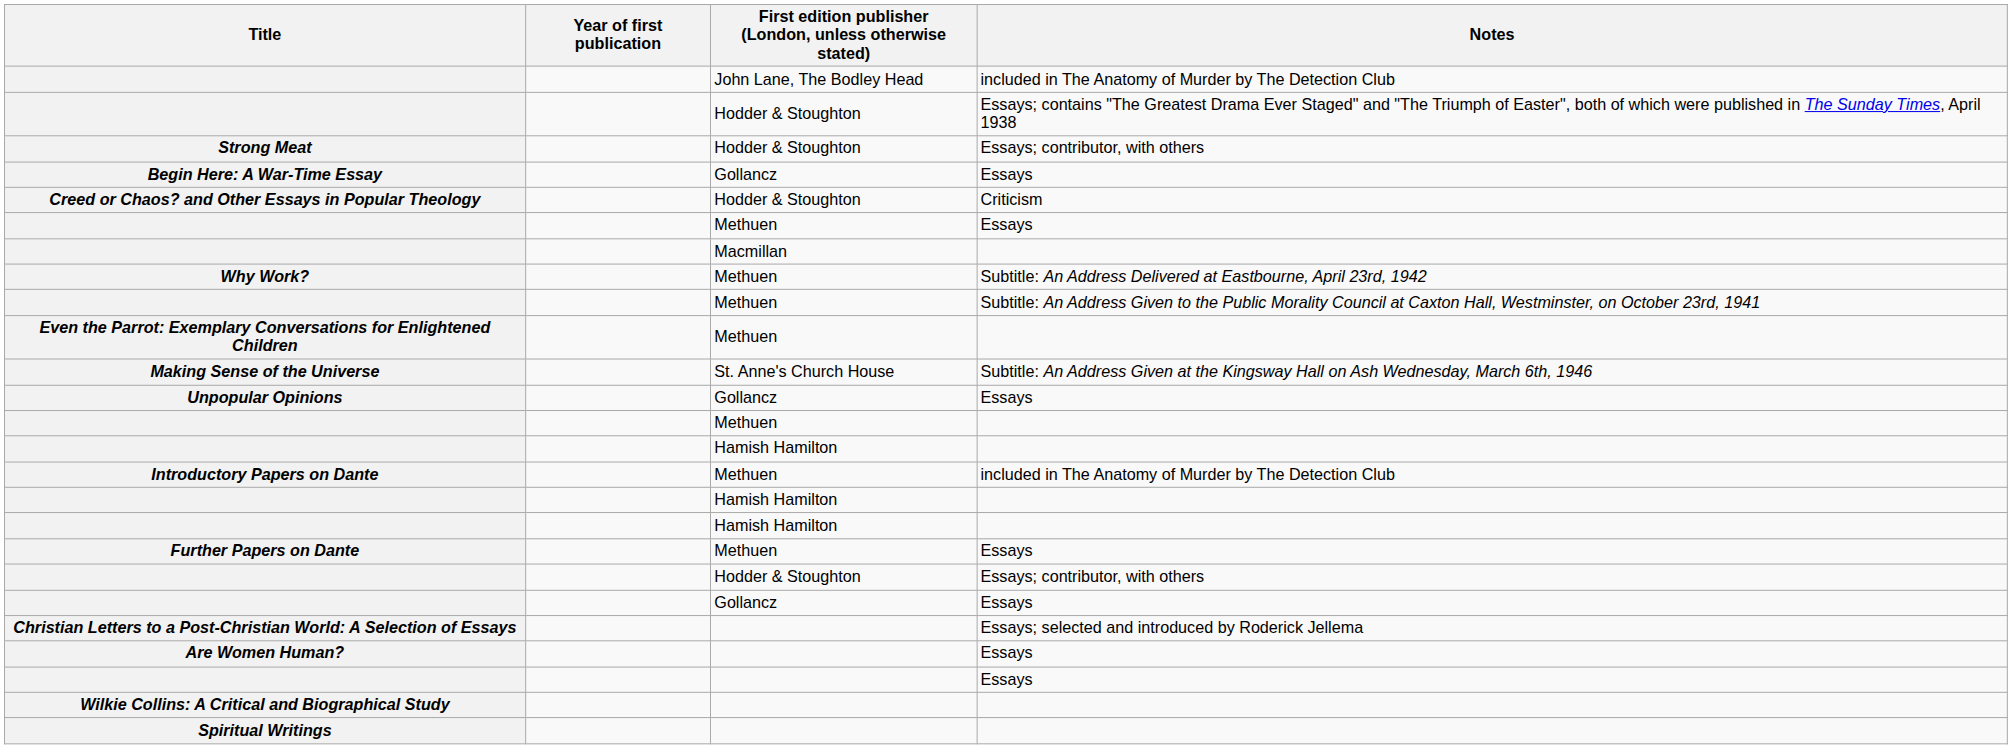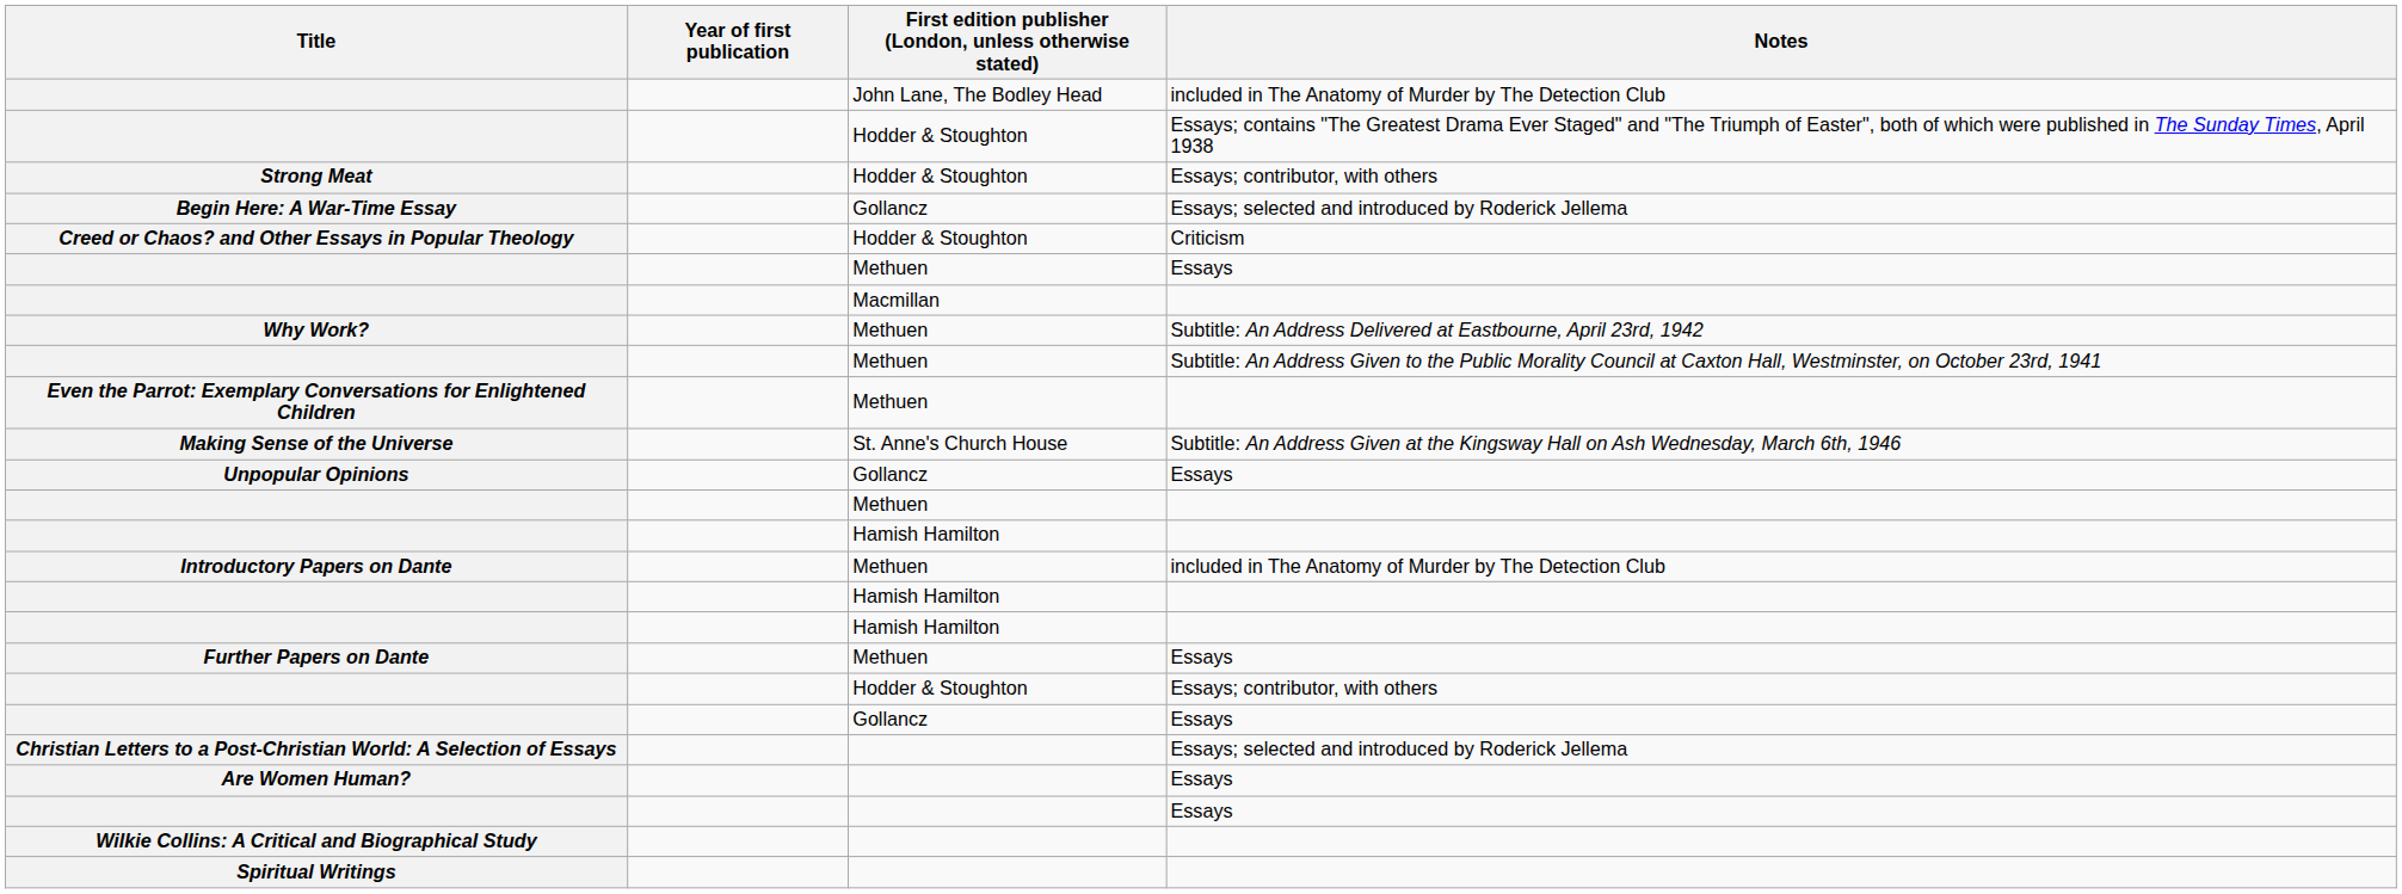Begin Here: A War-Time Essay | Notes: Essays -> Essays; selected and introduced by Roderick Jellema
